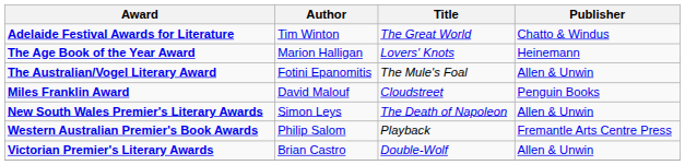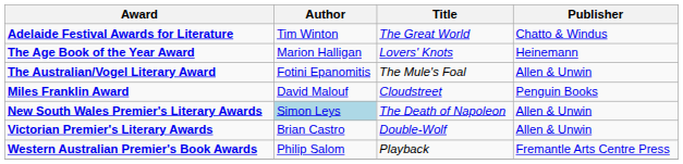New South Wales Premier's Literary Awards | Author: no background -> lightblue background
rows swapped: Victorian Premier's Literary Awards <-> Western Australian Premier's Book Awards
